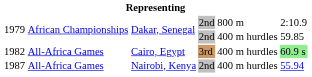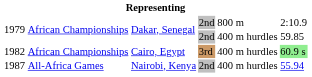1982 | column 2: All-Africa Games -> African Championships
